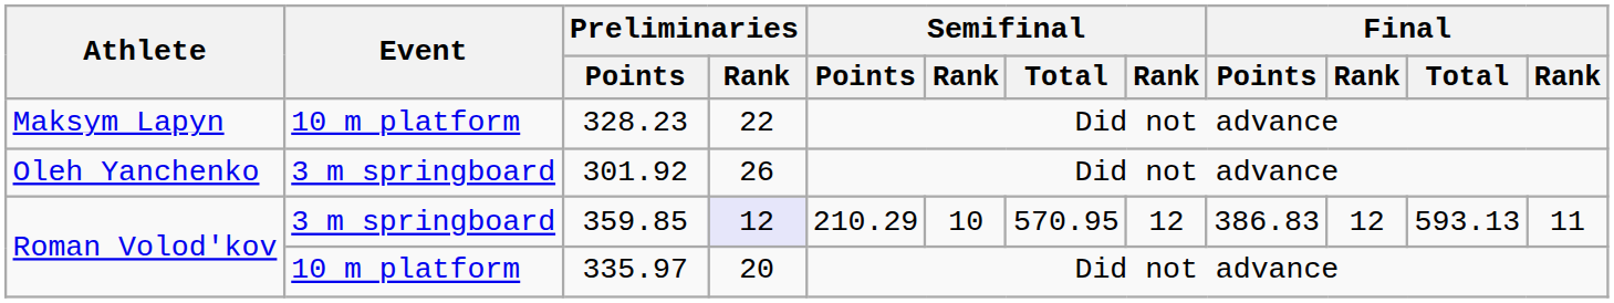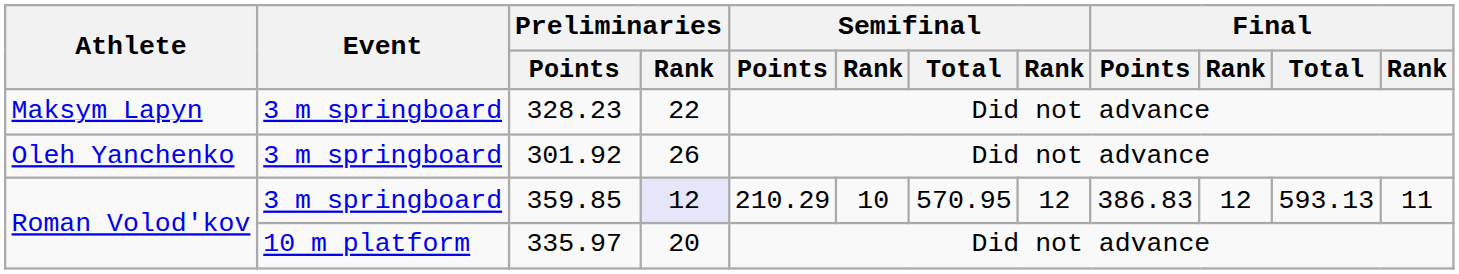328.23 | Event: 10 m platform -> 3 m springboard
